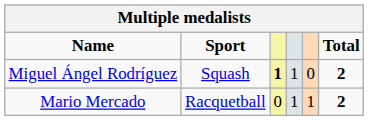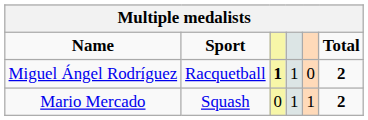Miguel Ángel Rodríguez | Sport: Squash -> Racquetball
Mario Mercado | Sport: Racquetball -> Squash
